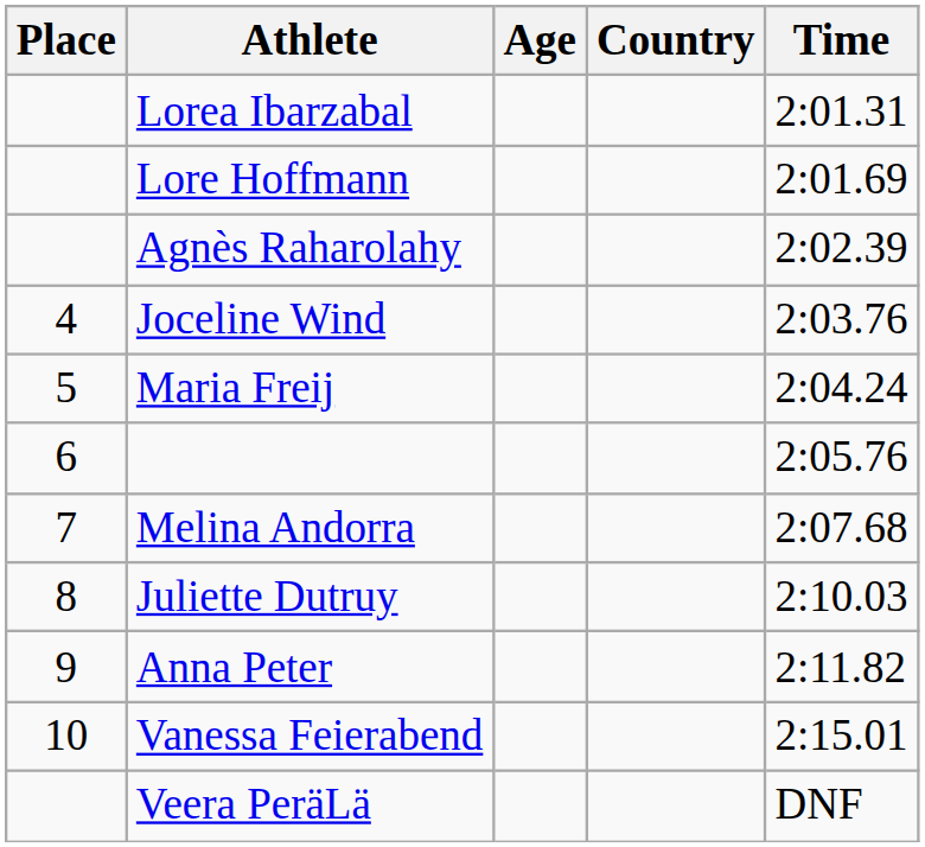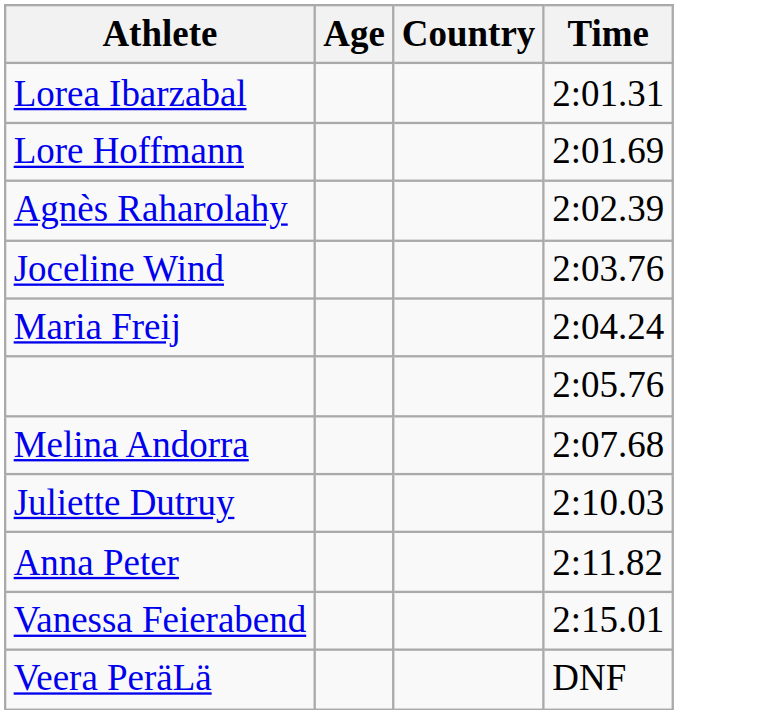- column: Place | 4 | 5 | 6 | 7 | 8 | 9 | 10
